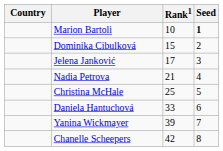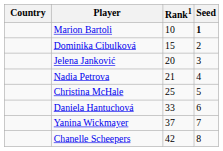Jelena Janković | Rank1: 17 -> 20
Yanina Wickmayer | Rank1: 39 -> 37
